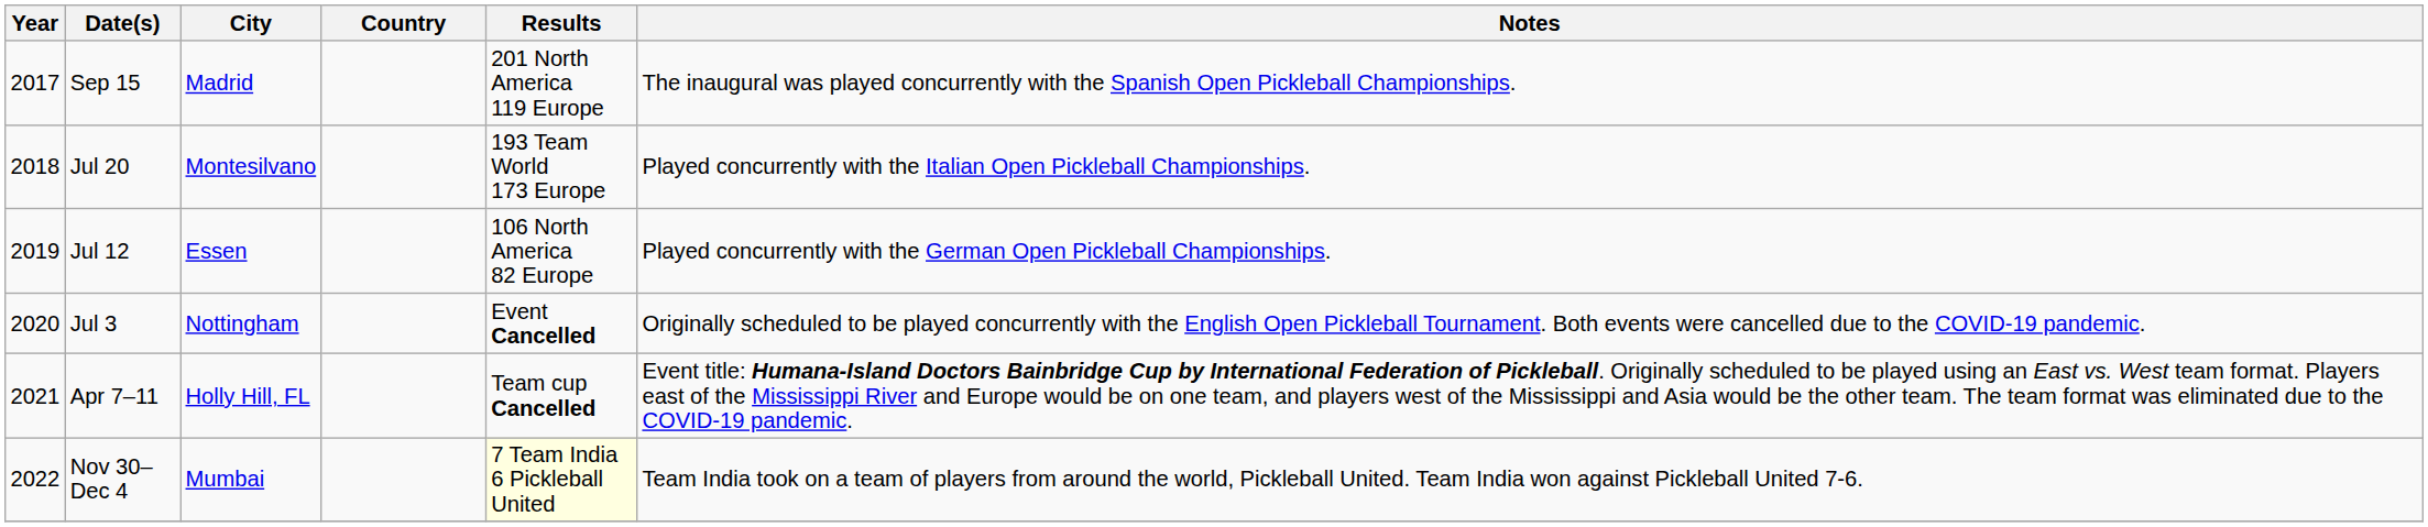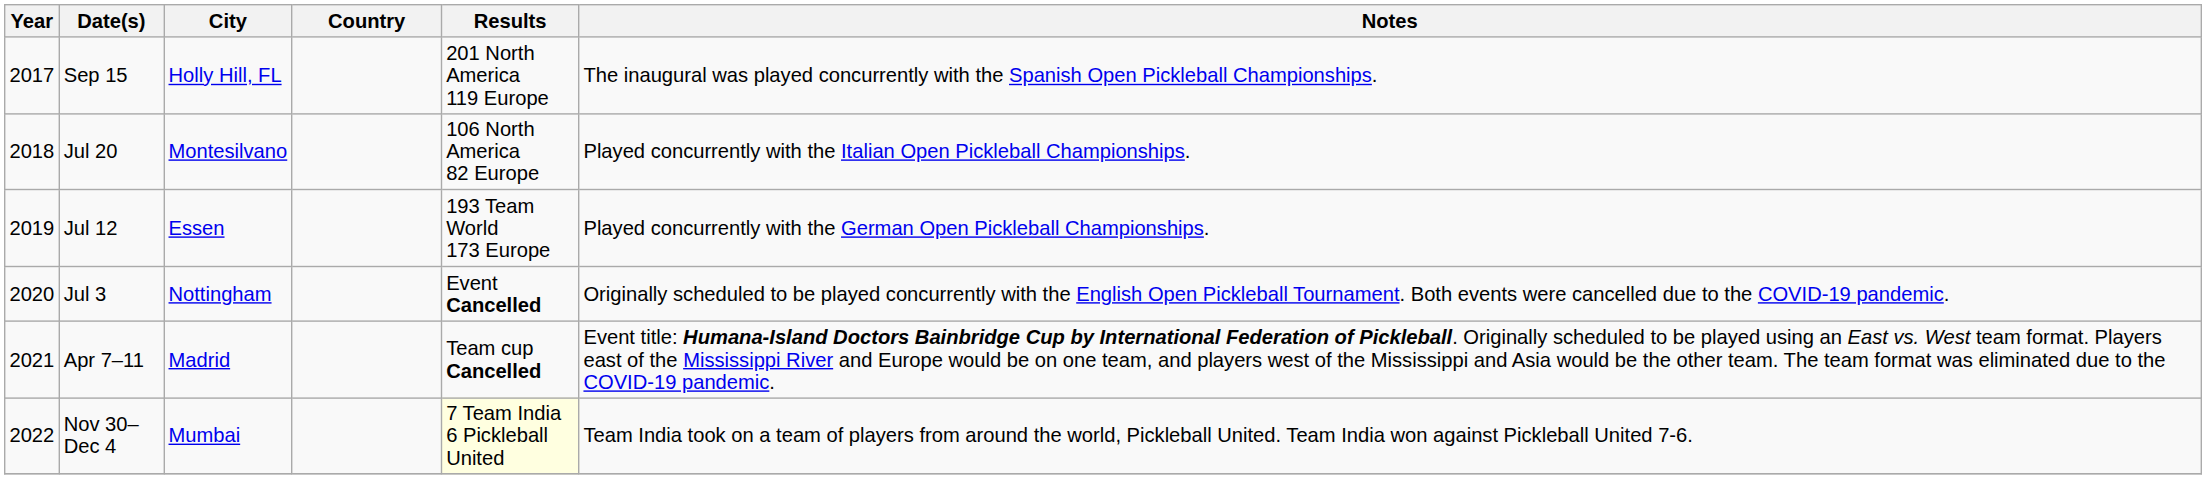Sep 15 | City: Madrid -> Holly Hill, FL
Jul 20 | Results: 193 Team World 173 Europe -> 106 North America 82 Europe
Jul 12 | Results: 106 North America 82 Europe -> 193 Team World 173 Europe
Apr 7–11 | City: Holly Hill, FL -> Madrid
